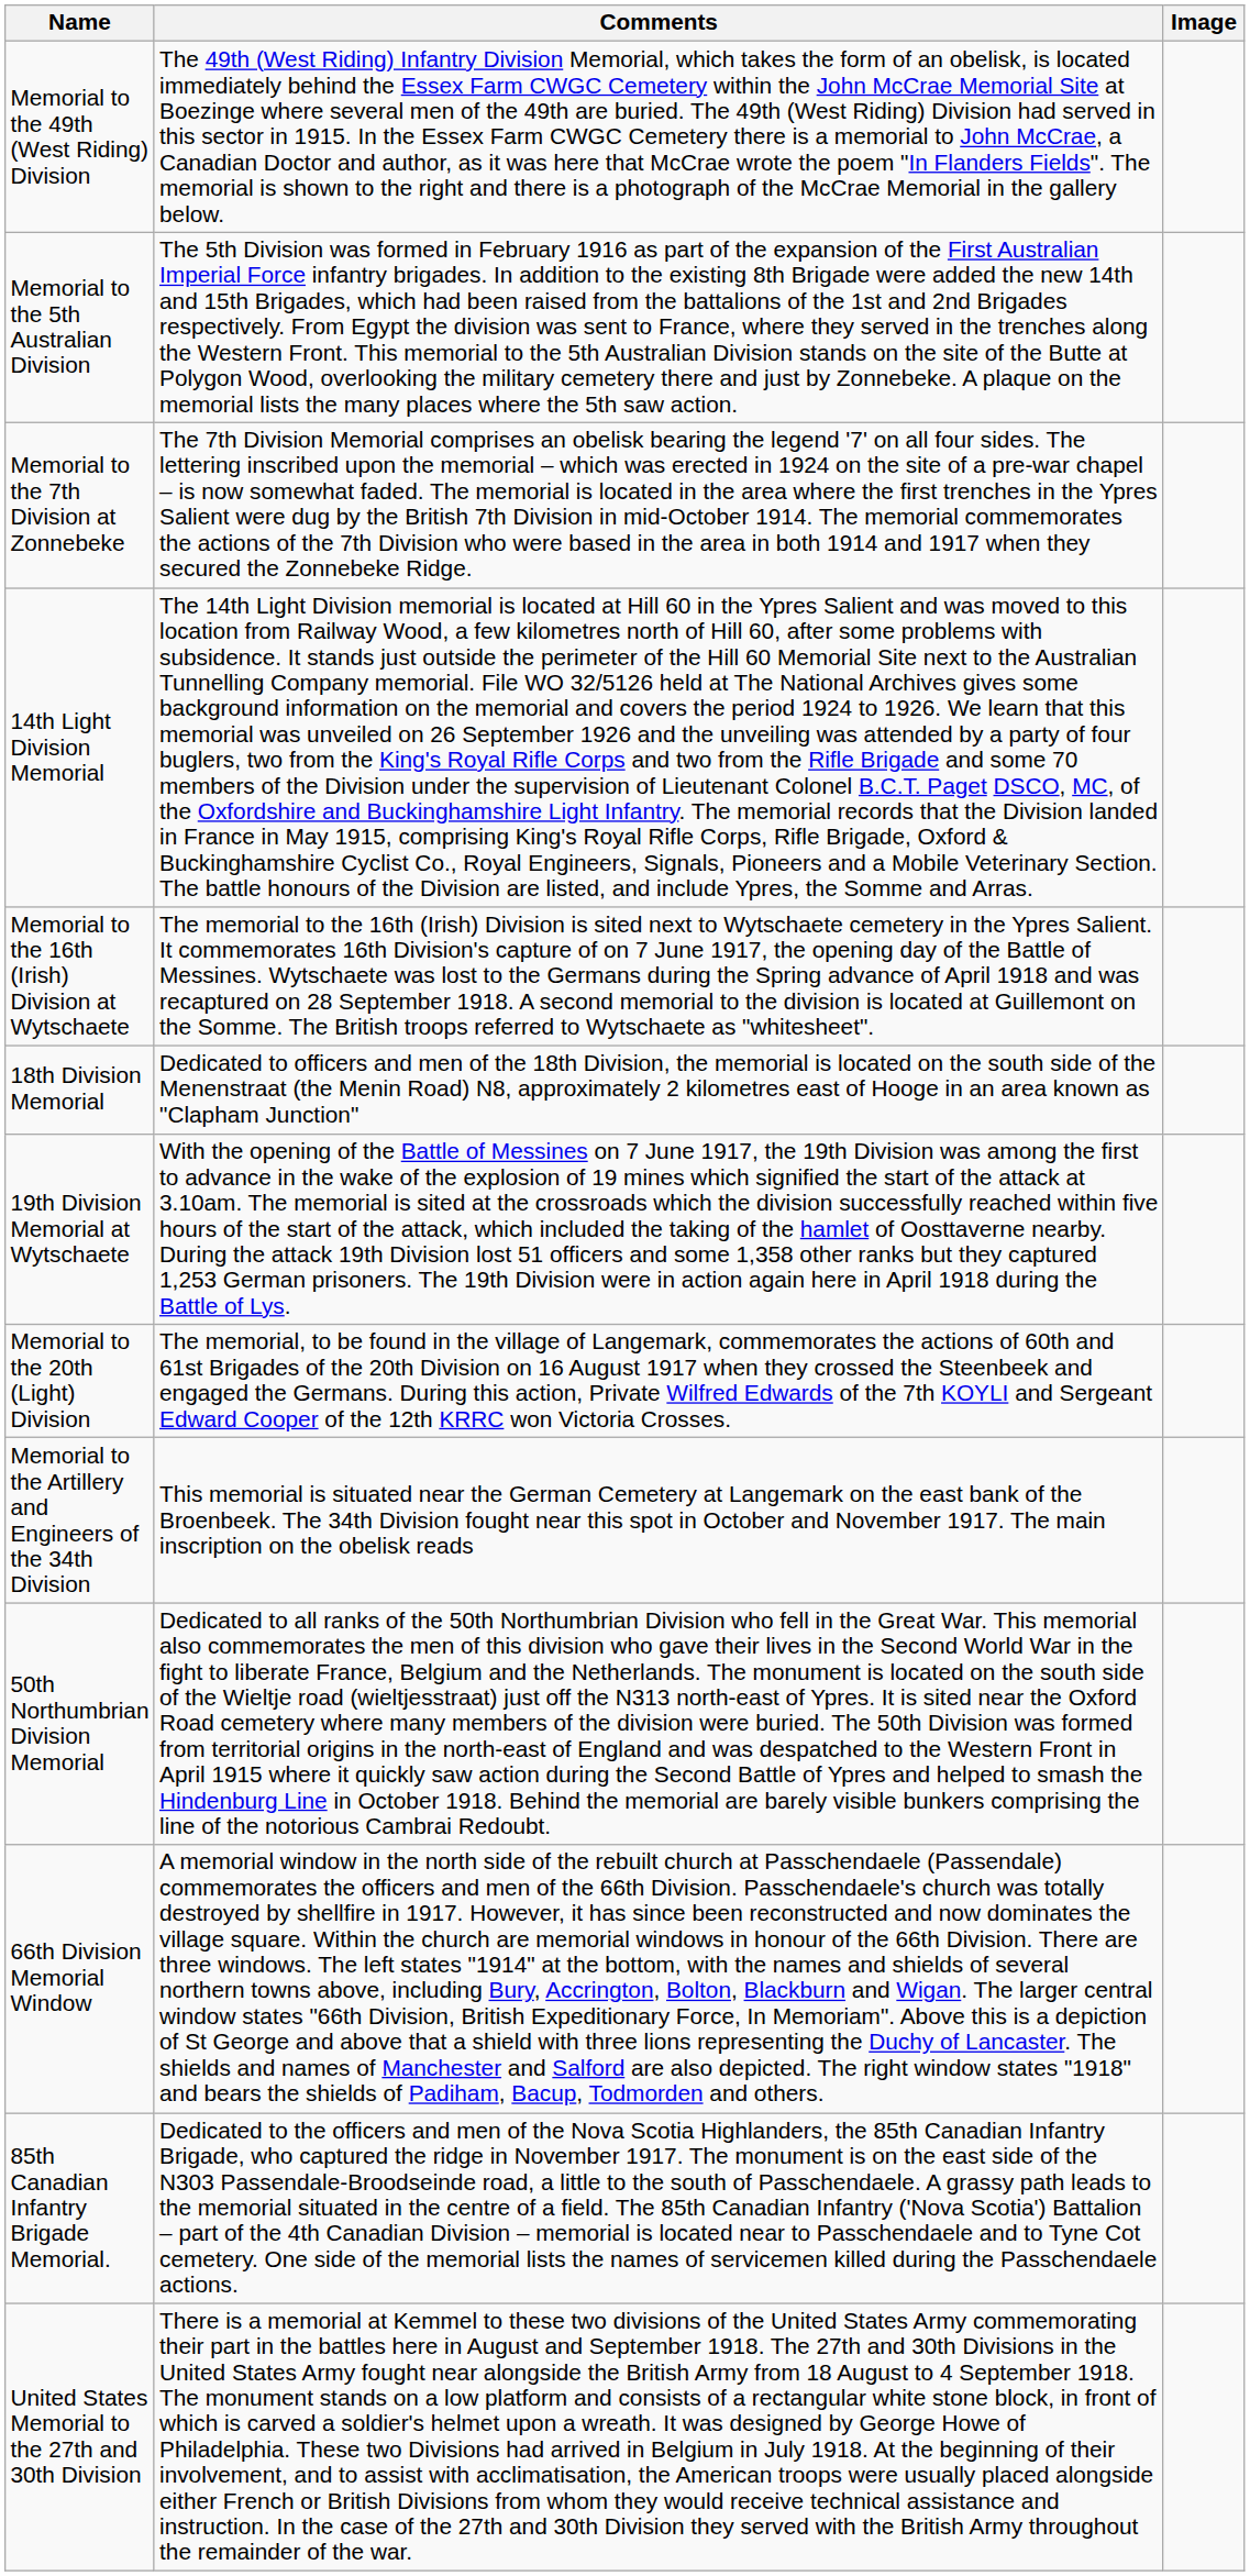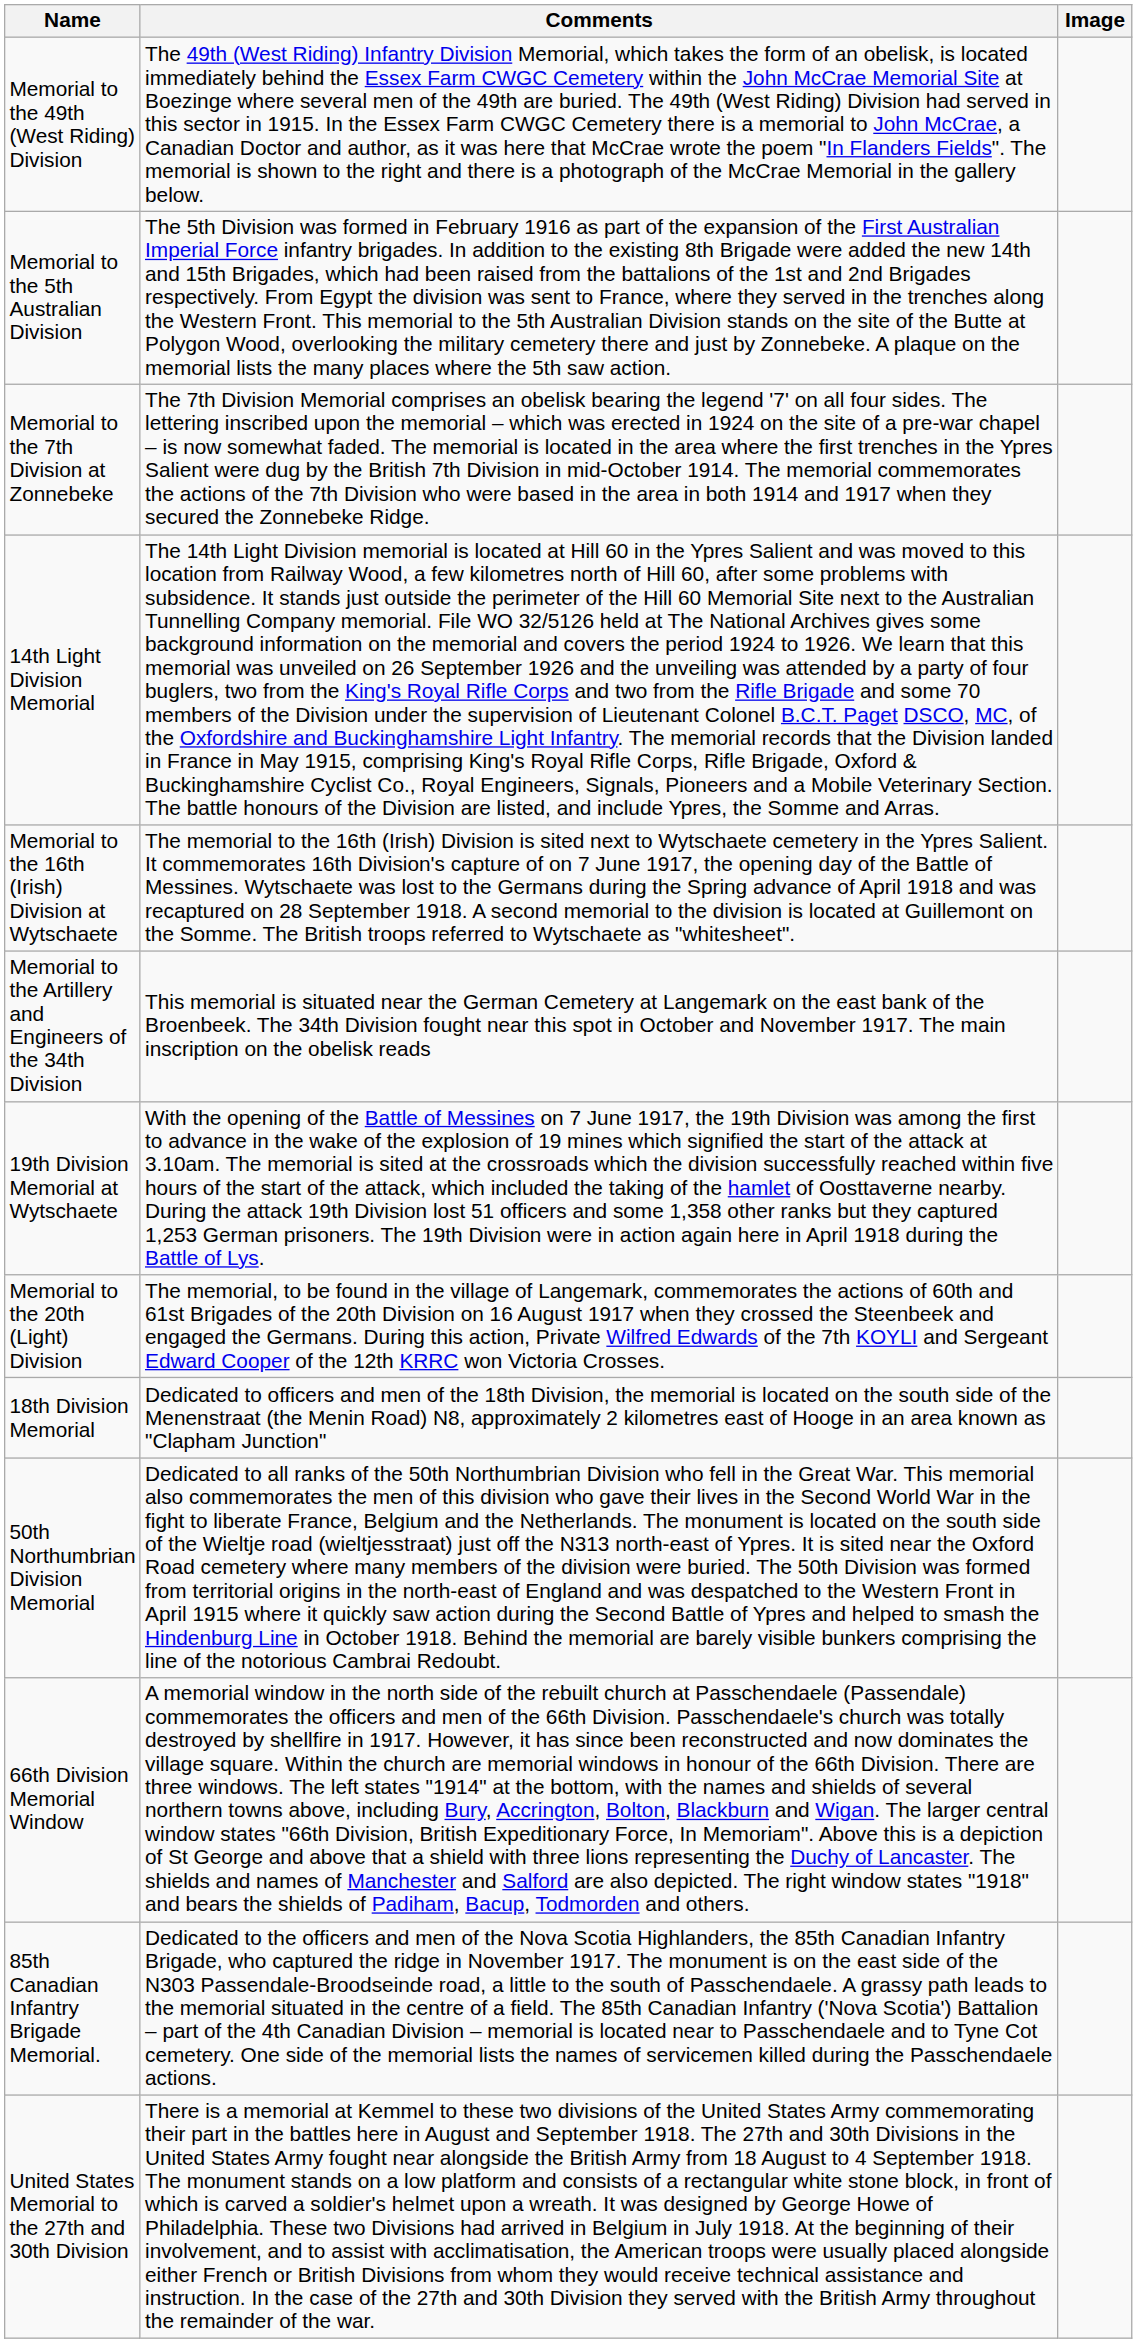rows swapped: 18th Division Memorial <-> Memorial to the Artillery and Engineers of the 34th Division
